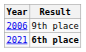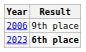6th place | Year: 2021 -> 2023
